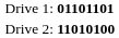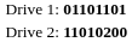Drive 2: | column 2: 11010100 -> 11010200
